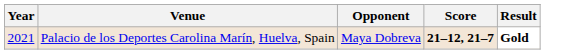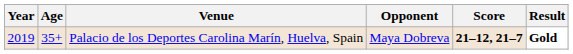+ column: Age | 35+
Palacio de los Deportes Carolina Marín, Huelva, Spain | Year: 2021 -> 2019
